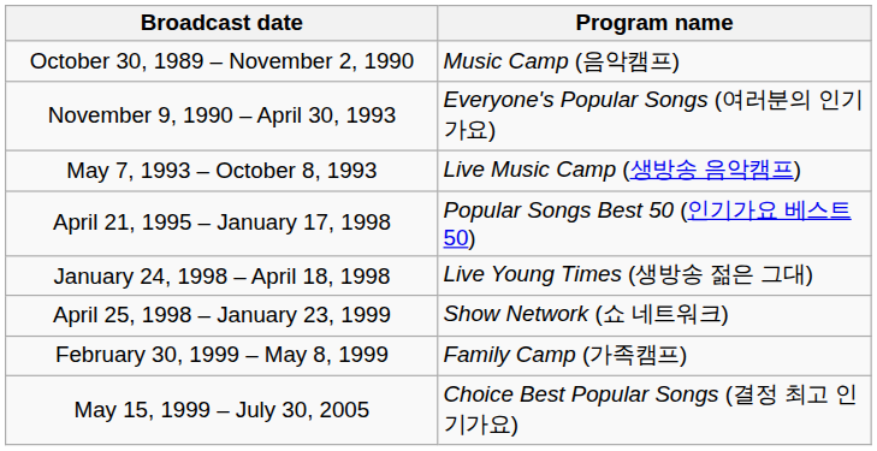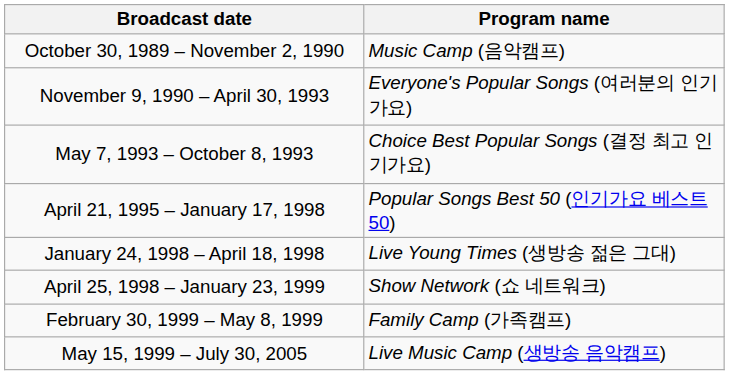May 7, 1993 – October 8, 1993 | Program name: Live Music Camp (생방송 음악캠프) -> Choice Best Popular Songs (결정 최고 인기가요)
May 15, 1999 – July 30, 2005 | Program name: Choice Best Popular Songs (결정 최고 인기가요) -> Live Music Camp (생방송 음악캠프)
